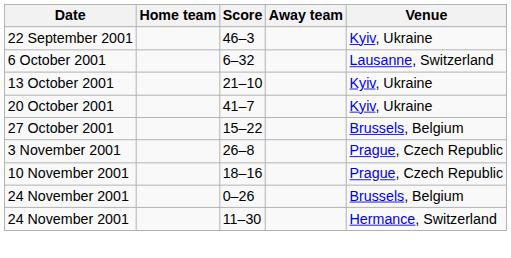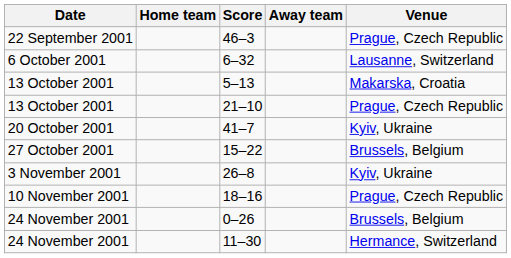46–3 | Venue: Kyiv, Ukraine -> Prague, Czech Republic
+ row: 13 October 2001 | 5–13 | Makarska, Croatia
21–10 | Venue: Kyiv, Ukraine -> Prague, Czech Republic
26–8 | Venue: Prague, Czech Republic -> Kyiv, Ukraine
